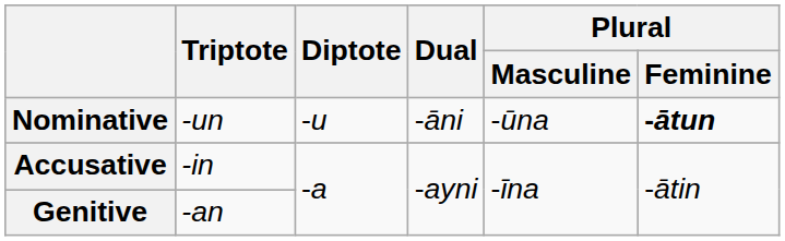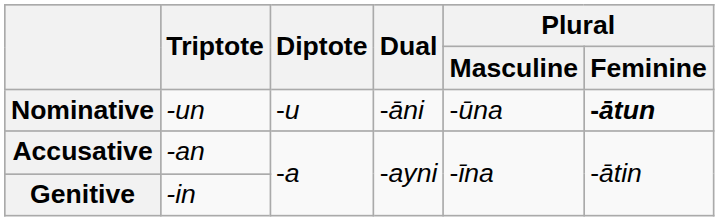Accusative | Triptote: -in -> -an
Genitive | Triptote: -an -> -in
